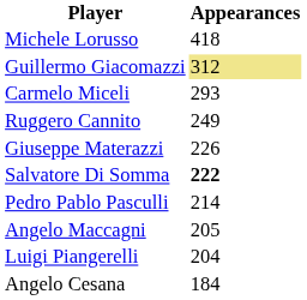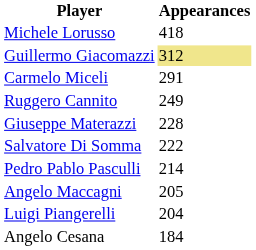Carmelo Miceli | Appearances: 293 -> 291
Giuseppe Materazzi | Appearances: 226 -> 228
Salvatore Di Somma | Appearances: bold -> normal
